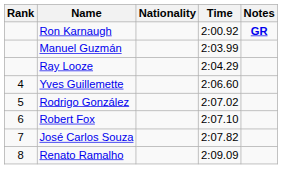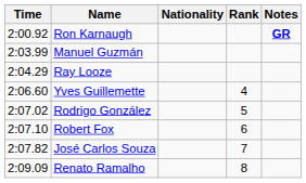columns swapped: Rank <-> Time
